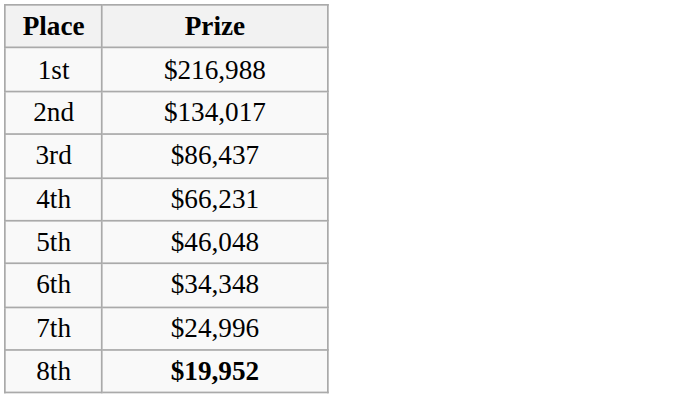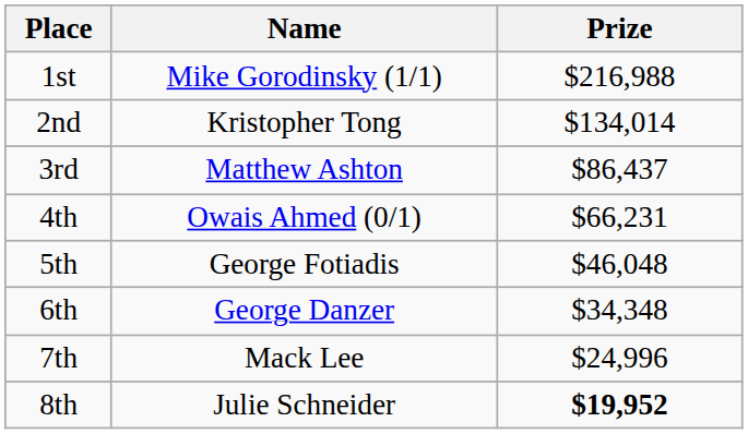+ column: Name | Mike Gorodinsky (1/1) | Kristopher Tong | Matthew Ashton | Owais Ahmed (0/1) | George Fotiadis | George Danzer | Mack Lee | Julie Schneider
2nd | Prize: $134,017 -> $134,014
